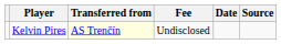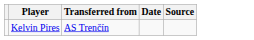- column: Fee | Undisclosed
Kelvin Pires | Transferred from: lightyellow background -> no background
